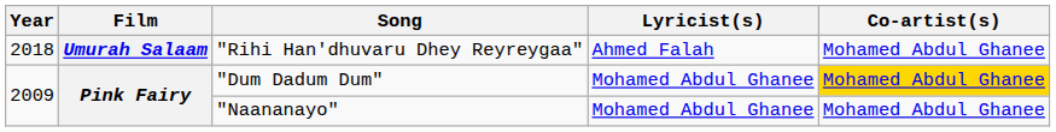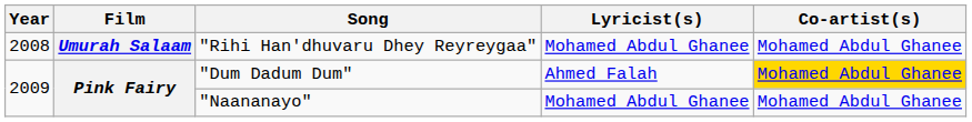"Rihi Han'dhuvaru Dhey Reyreygaa" | Year: 2018 -> 2008
"Rihi Han'dhuvaru Dhey Reyreygaa" | Lyricist(s): Ahmed Falah -> Mohamed Abdul Ghanee
"Dum Dadum Dum" | Lyricist(s): Mohamed Abdul Ghanee -> Ahmed Falah
